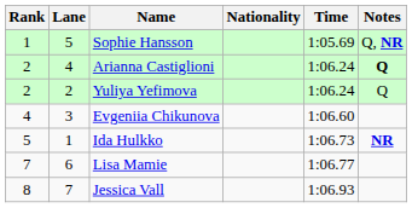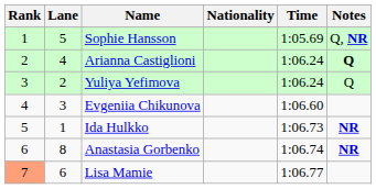Yuliya Yefimova | Rank: 2 -> 3
+ row: 6 | 8 | Anastasia Gorbenko | 1:06.74 | NR
Lisa Mamie | Rank: no background -> lightsalmon background
- row: 8 | 7 | Jessica Vall | 1:06.93
